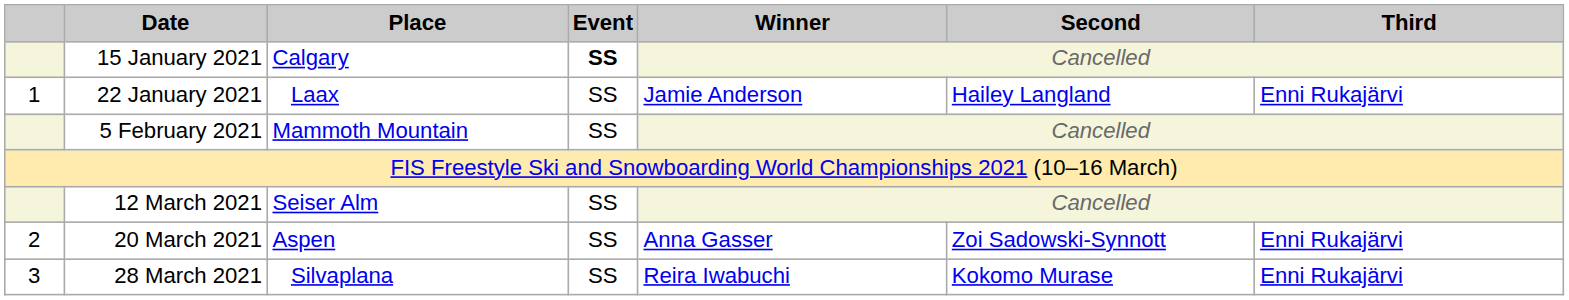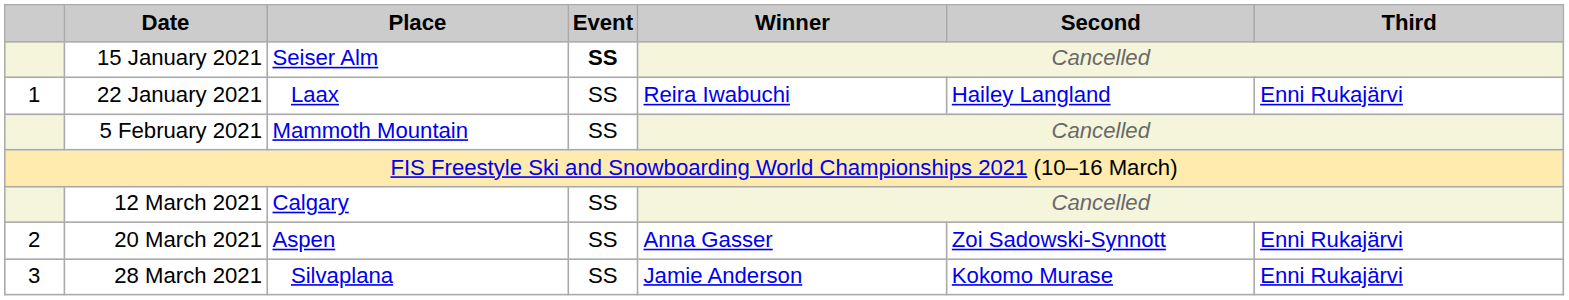15 January 2021 | Place: Calgary -> Seiser Alm
22 January 2021 | Winner: Jamie Anderson -> Reira Iwabuchi
12 March 2021 | Place: Seiser Alm -> Calgary
28 March 2021 | Winner: Reira Iwabuchi -> Jamie Anderson
